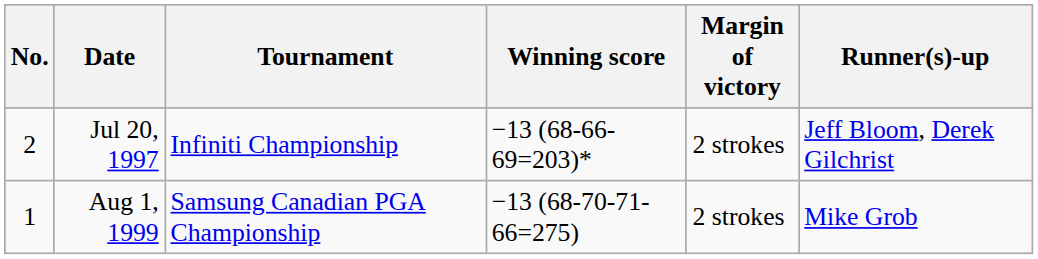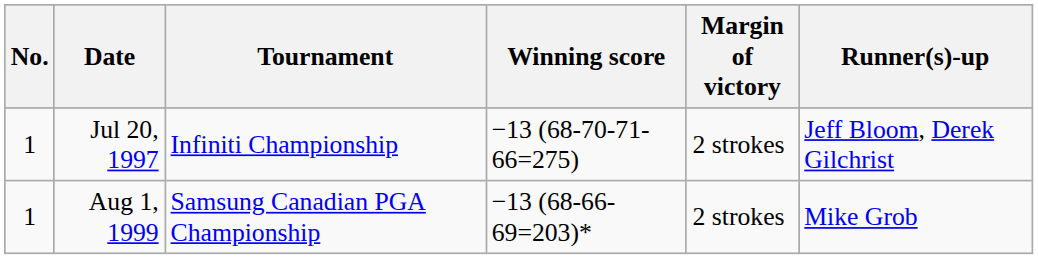Jul 20, 1997 | No.: 2 -> 1
Jul 20, 1997 | Winning score: −13 (68-66-69=203)* -> −13 (68-70-71-66=275)
Aug 1, 1999 | Winning score: −13 (68-70-71-66=275) -> −13 (68-66-69=203)*
